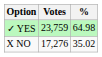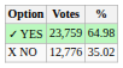X NO | Votes: 17,276 -> 12,776
